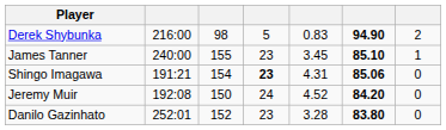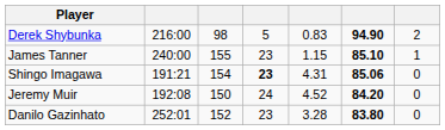James Tanner | column 5: 3.45 -> 1.15
